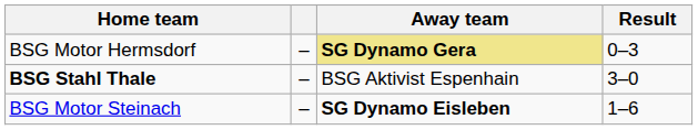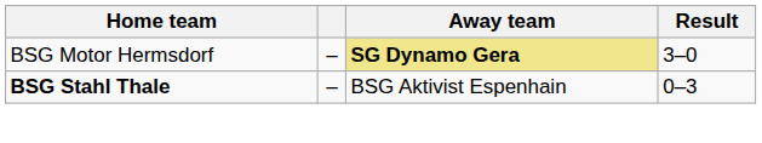BSG Motor Hermsdorf | Result: 0–3 -> 3–0
BSG Stahl Thale | Result: 3–0 -> 0–3
- row: BSG Motor Steinach | – | SG Dynamo Eisleben | 1–6
